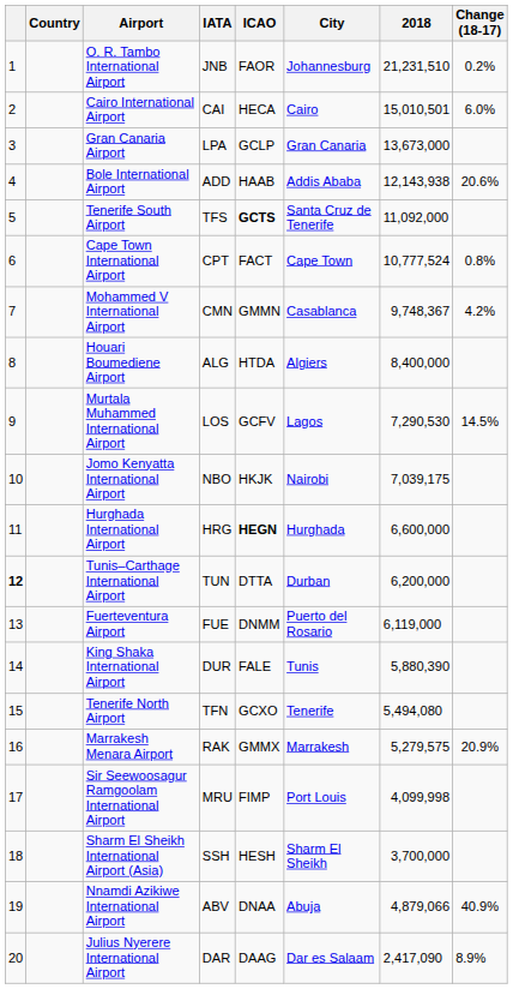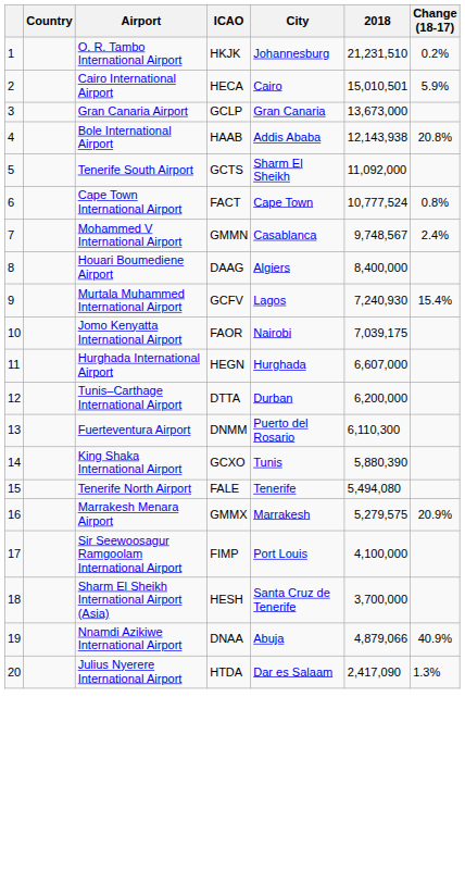- column: IATA | JNB | CAI | LPA | ADD | TFS | CPT | CMN | ALG | LOS | NBO | HRG | TUN | FUE | DUR | TFN | RAK | MRU | SSH | ABV | DAR
O. R. Tambo International Airport | ICAO: FAOR -> HKJK
Cairo International Airport | Change (18-17): 6.0% -> 5.9%
Bole International Airport | Change (18-17): 20.6% -> 20.8%
Tenerife South Airport | ICAO: bold -> normal
Tenerife South Airport | City: Santa Cruz de Tenerife -> Sharm El Sheikh
Mohammed V International Airport | 2018: 9,748,367 -> 9,748,567
Mohammed V International Airport | Change (18-17): 4.2% -> 2.4%
Houari Boumediene Airport | ICAO: HTDA -> DAAG
Murtala Muhammed International Airport | 2018: 7,290,530 -> 7,240,930
Murtala Muhammed International Airport | Change (18-17): 14.5% -> 15.4%
Jomo Kenyatta International Airport | ICAO: HKJK -> FAOR
Hurghada International Airport | ICAO: bold -> normal
Hurghada International Airport | 2018: 6,600,000 -> 6,607,000
Tunis–Carthage International Airport | column 1: bold -> normal
Fuerteventura Airport | 2018: 6,119,000 -> 6,110,300
King Shaka International Airport | ICAO: FALE -> GCXO
Tenerife North Airport | ICAO: GCXO -> FALE
Sir Seewoosagur Ramgoolam International Airport | 2018: 4,099,998 -> 4,100,000
Sharm El Sheikh International Airport (Asia) | City: Sharm El Sheikh -> Santa Cruz de Tenerife
Julius Nyerere International Airport | ICAO: DAAG -> HTDA
Julius Nyerere International Airport | Change (18-17): 8.9% -> 1.3%
